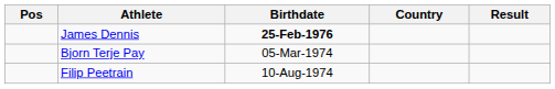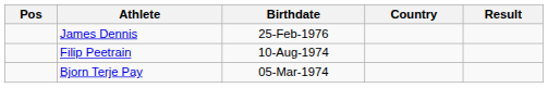James Dennis | Birthdate: bold -> normal
rows swapped: Bjorn Terje Pay <-> Filip Peetrain
